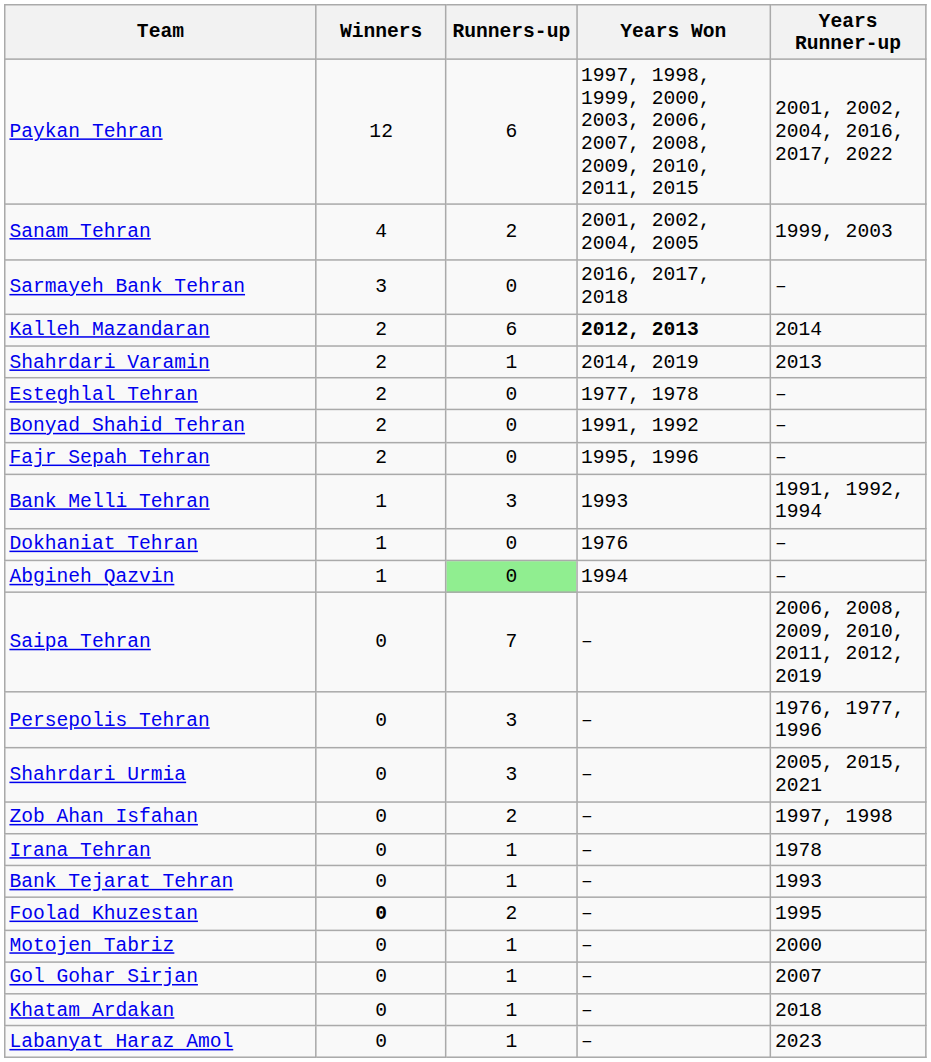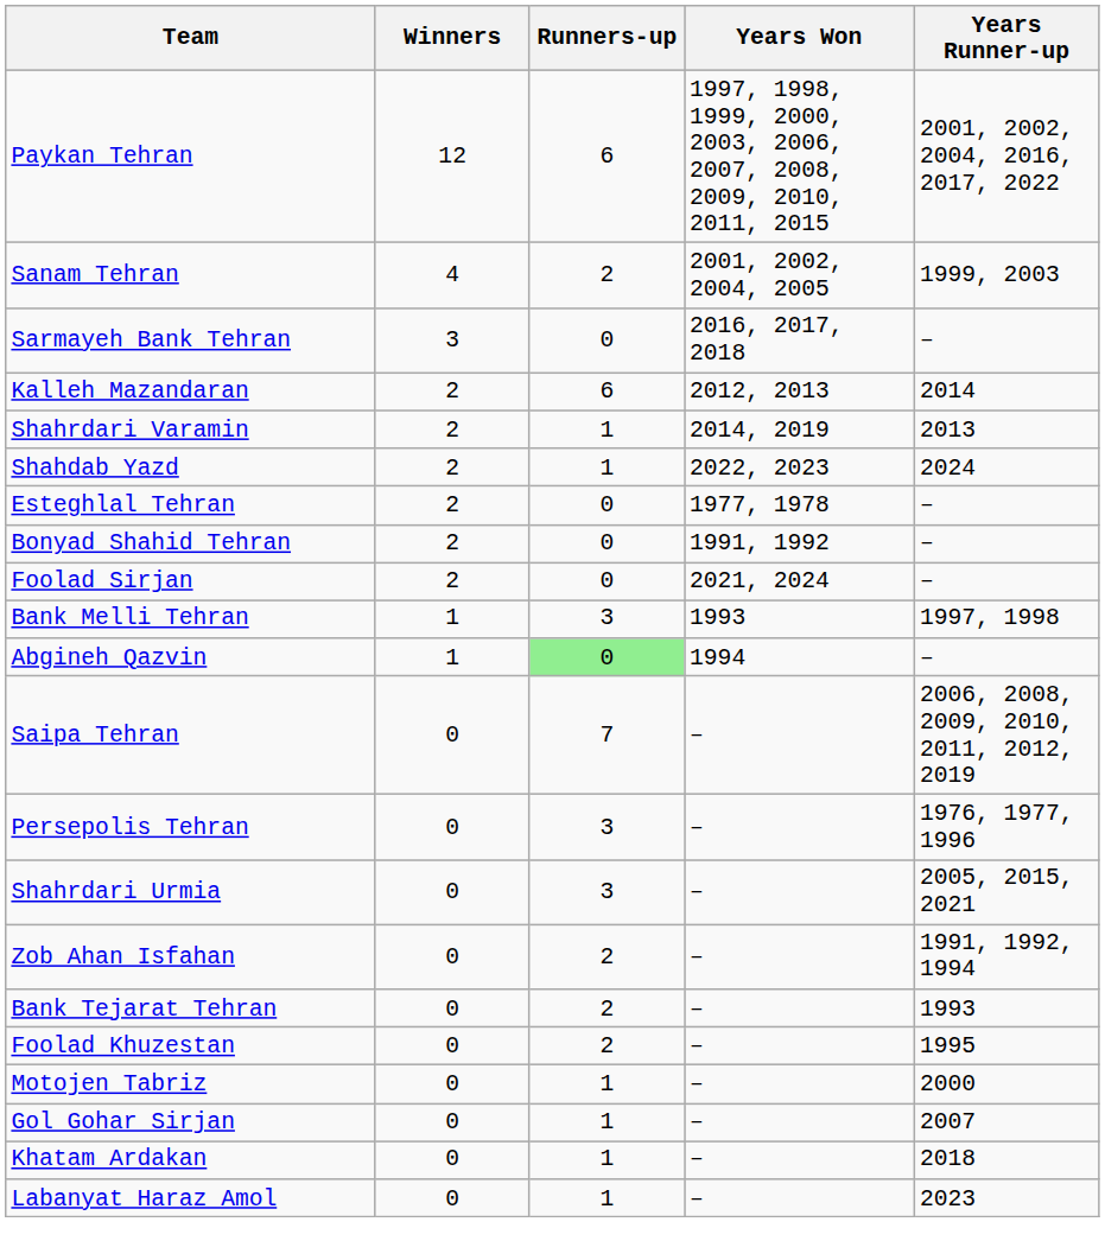Kalleh Mazandaran | Years Won: bold -> normal
+ row: Shahdab Yazd | 2 | 1 | 2022, 2023 | 2024
- row: Fajr Sepah Tehran | 2 | 0 | 1995, 1996 | –
+ row: Foolad Sirjan | 2 | 0 | 2021, 2024 | –
Bank Melli Tehran | Years Runner-up: 1991, 1992, 1994 -> 1997, 1998
- row: Dokhaniat Tehran | 1 | 0 | 1976 | –
Zob Ahan Isfahan | Years Runner-up: 1997, 1998 -> 1991, 1992, 1994
- row: Irana Tehran | 0 | 1 | – | 1978
Bank Tejarat Tehran | Runners-up: 1 -> 2
Foolad Khuzestan | Winners: bold -> normal
